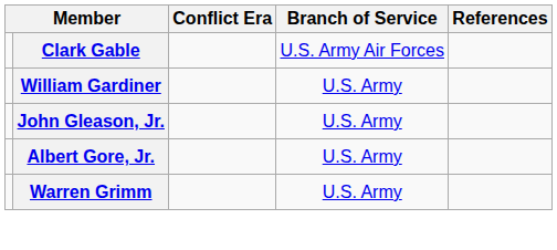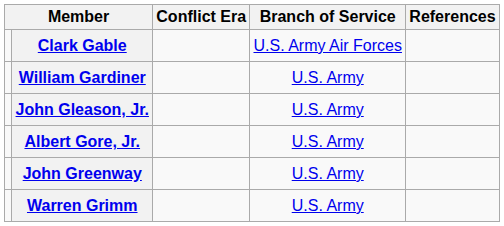+ row: John Greenway | U.S. Army
